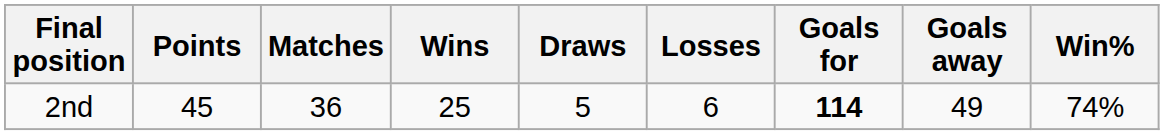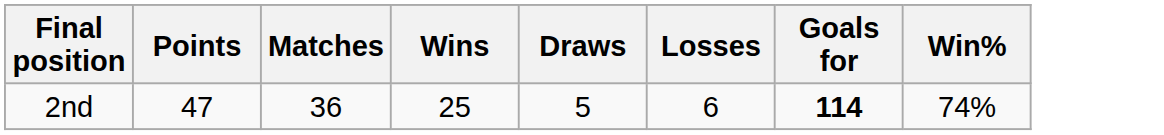- column: Goals away | 49
2nd | Points: 45 -> 47
